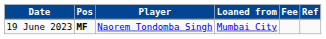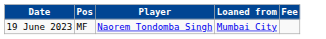- column: Ref
19 June 2023 | Pos: bold -> normal
